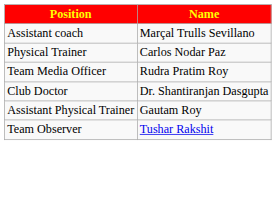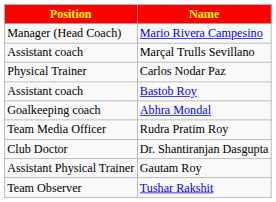+ row: Manager (Head Coach) | Mario Rivera Campesino
+ row: Assistant coach | Bastob Roy
+ row: Goalkeeping coach | Abhra Mondal
